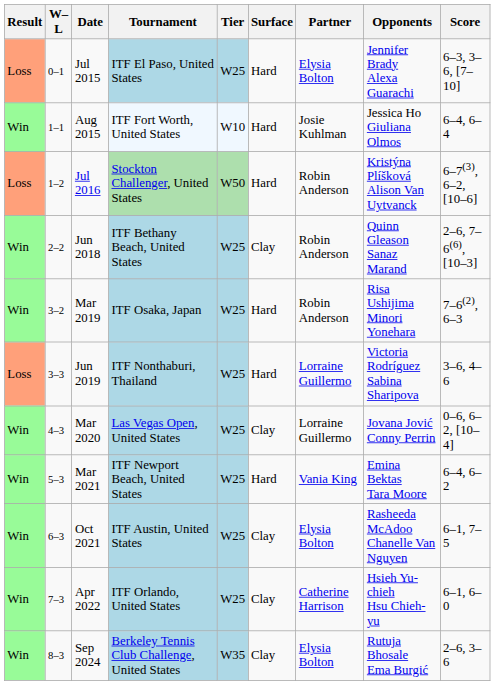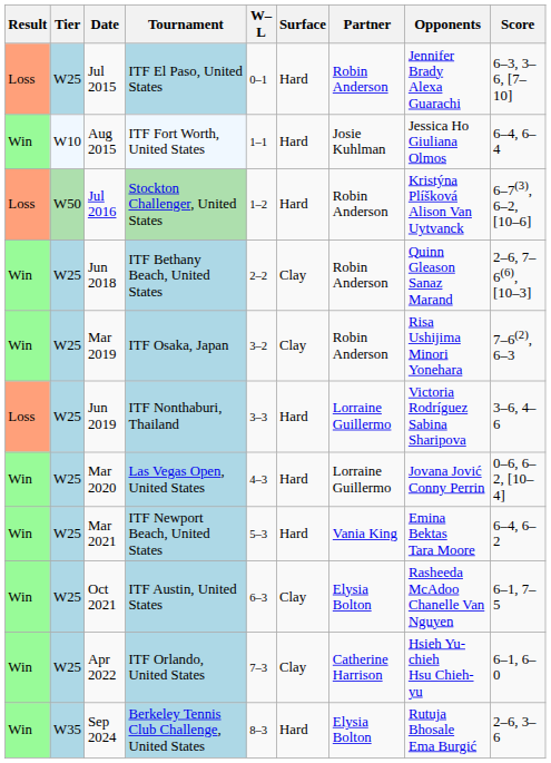columns swapped: W–L <-> Tier
Jul 2015 | Partner: Elysia Bolton -> Robin Anderson
Mar 2019 | Surface: Hard -> Clay
Mar 2020 | Surface: Clay -> Hard
Sep 2024 | Surface: Clay -> Hard
